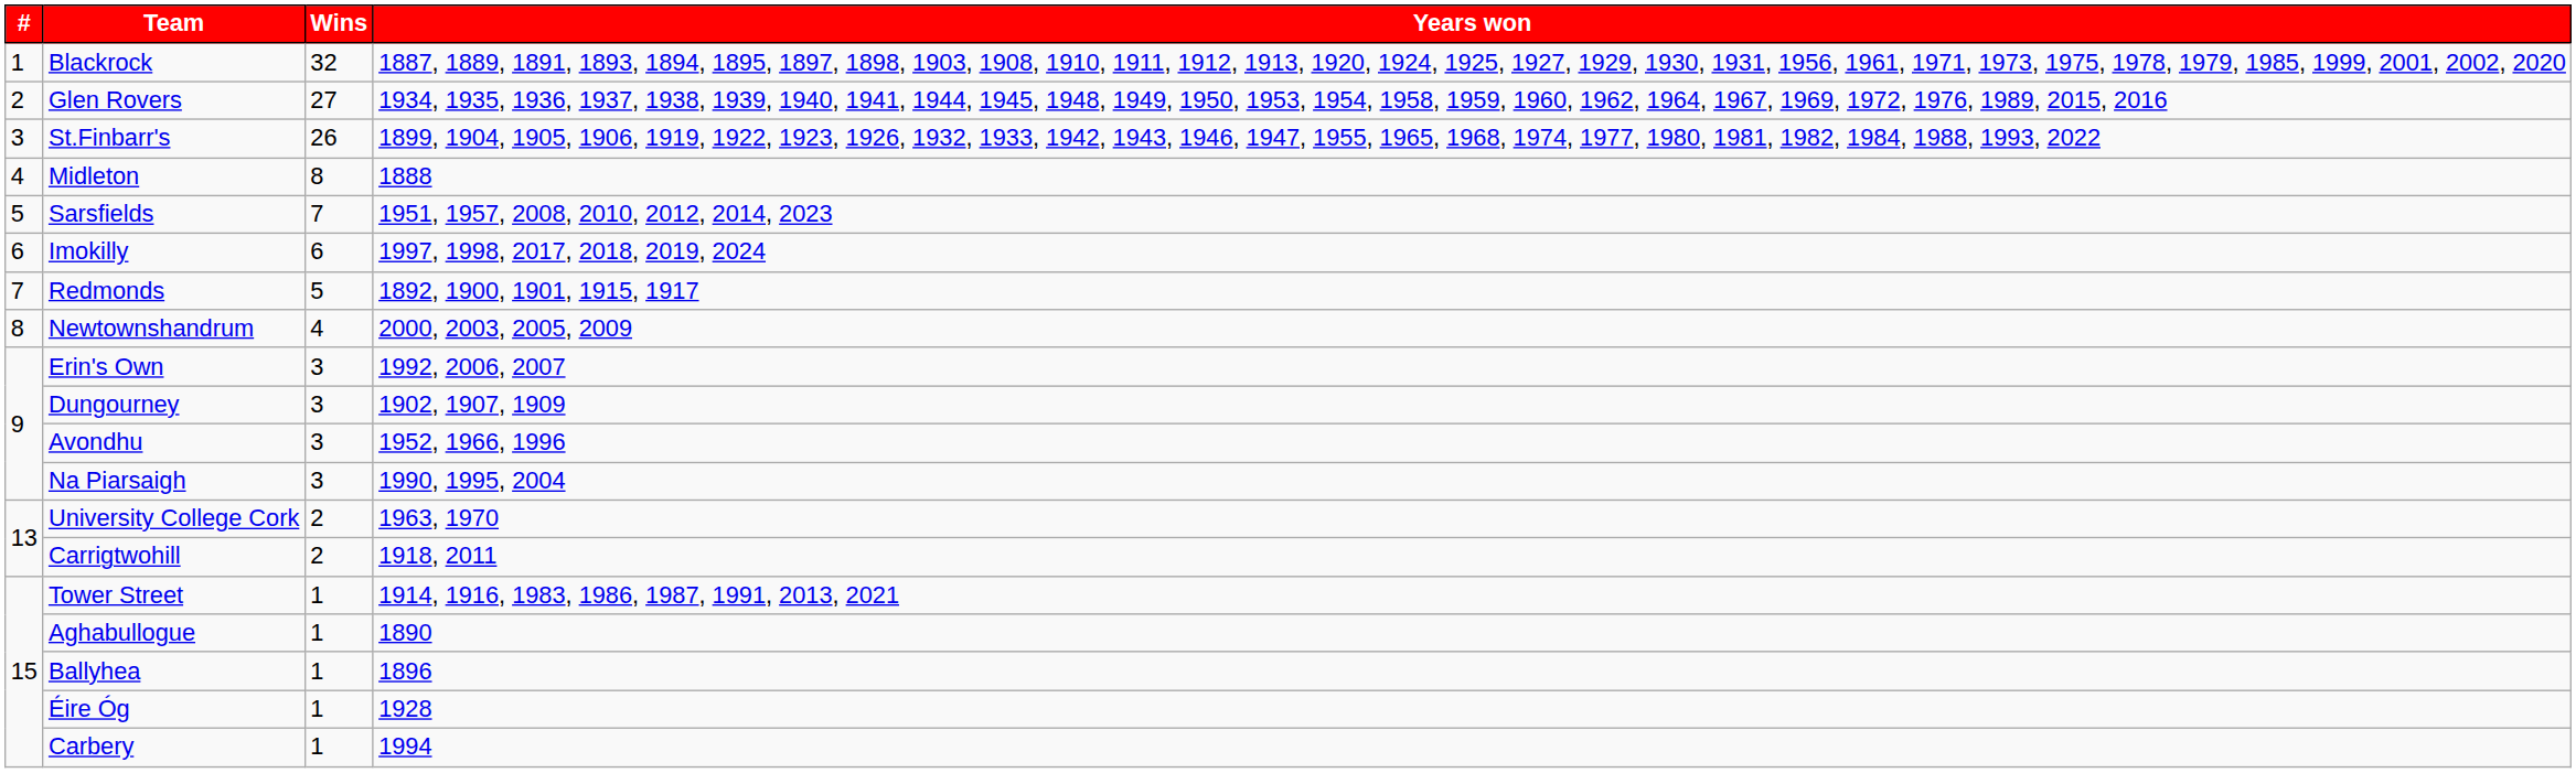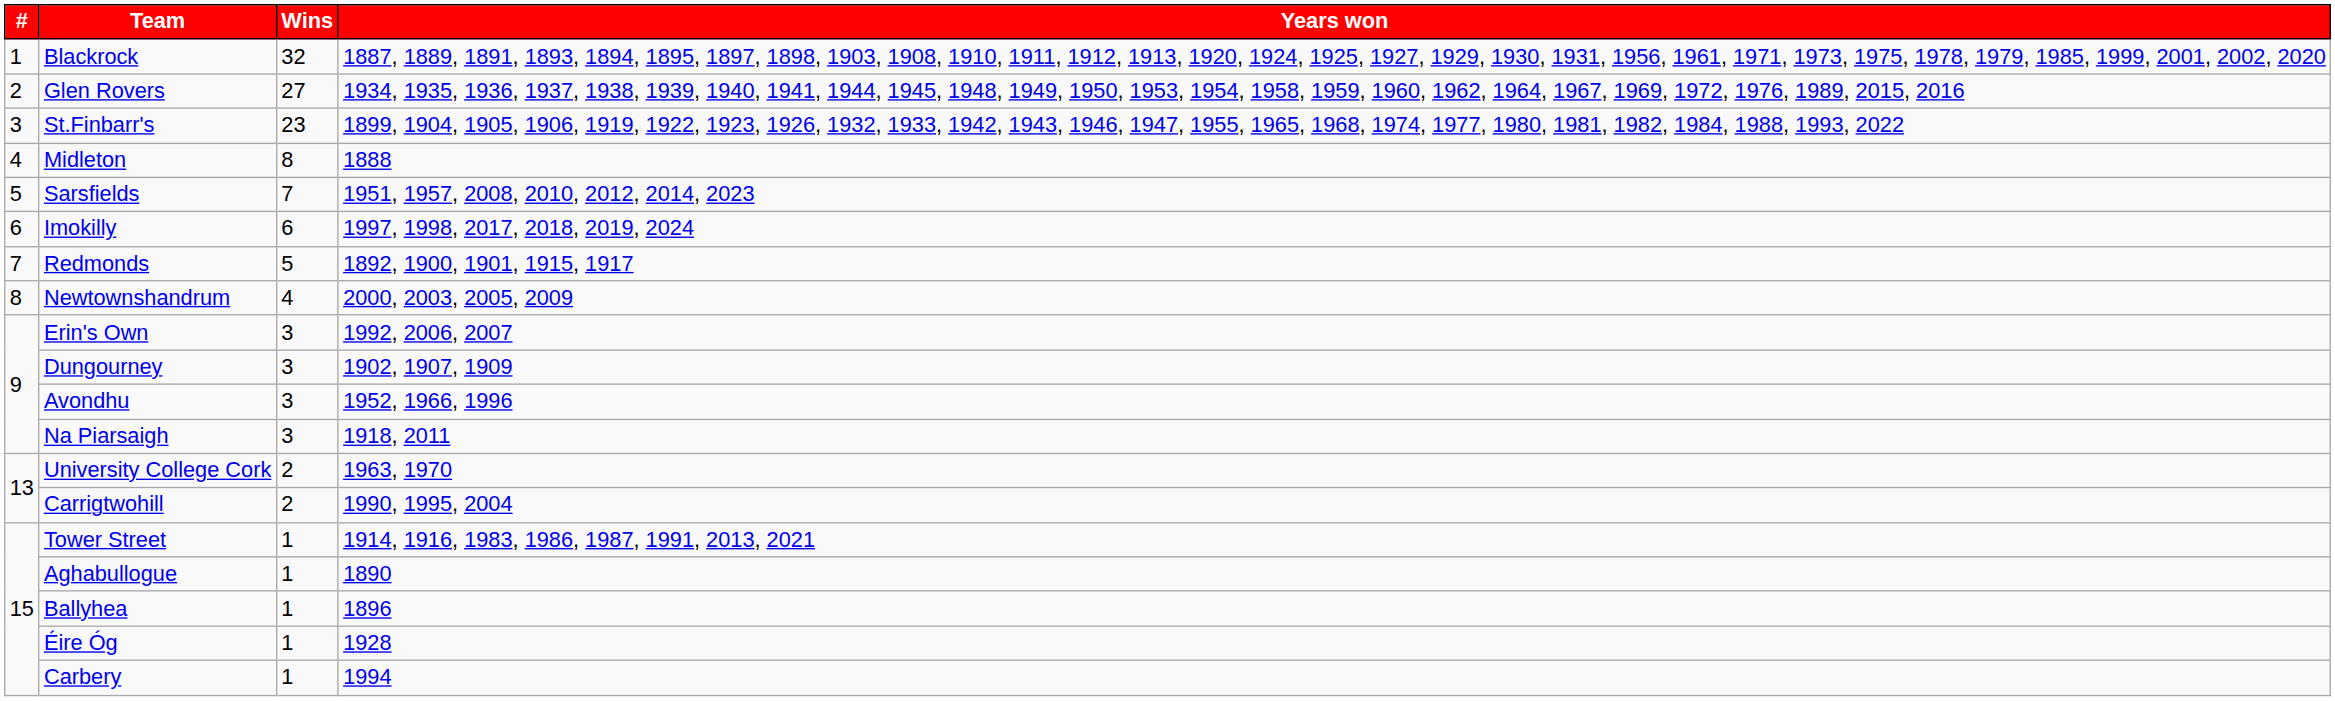St.Finbarr's | Wins: 26 -> 23
Na Piarsaigh | Years won: 1990, 1995, 2004 -> 1918, 2011
Carrigtwohill | Years won: 1918, 2011 -> 1990, 1995, 2004
